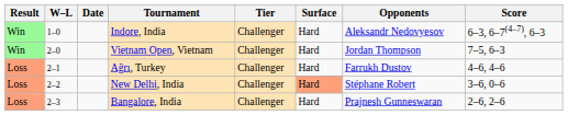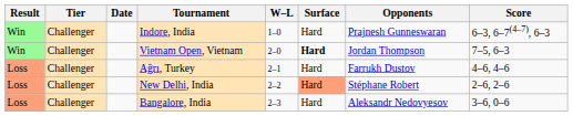columns swapped: W–L <-> Tier
Indore, India | Opponents: Aleksandr Nedovyesov -> Prajnesh Gunneswaran
Vietnam Open, Vietnam | Surface: normal -> bold
New Delhi, India | Score: 3–6, 0–6 -> 2–6, 2–6
Bangalore, India | Opponents: Prajnesh Gunneswaran -> Aleksandr Nedovyesov
Bangalore, India | Score: 2–6, 2–6 -> 3–6, 0–6
